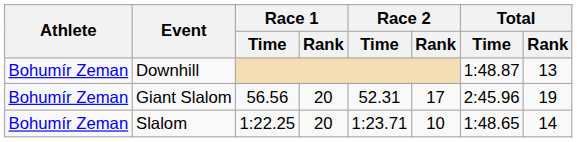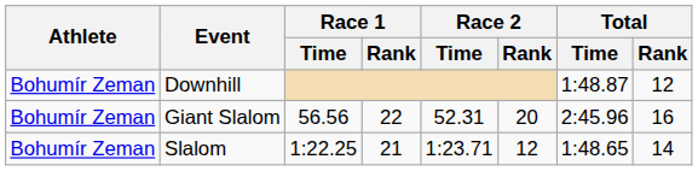Downhill | Total / Rank: 13 -> 12
Giant Slalom | Race 1 / Rank: 20 -> 22
Giant Slalom | Race 2 / Rank: 17 -> 20
Giant Slalom | Total / Rank: 19 -> 16
Slalom | Race 1 / Rank: 20 -> 21
Slalom | Race 2 / Rank: 10 -> 12
